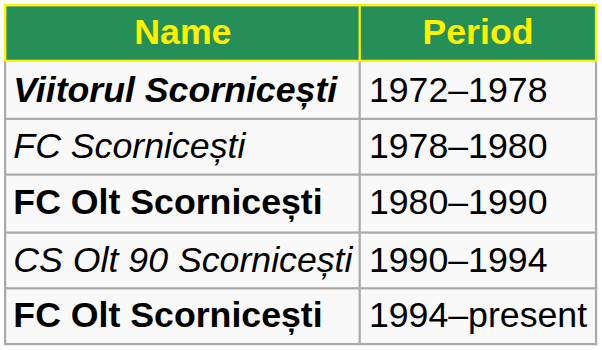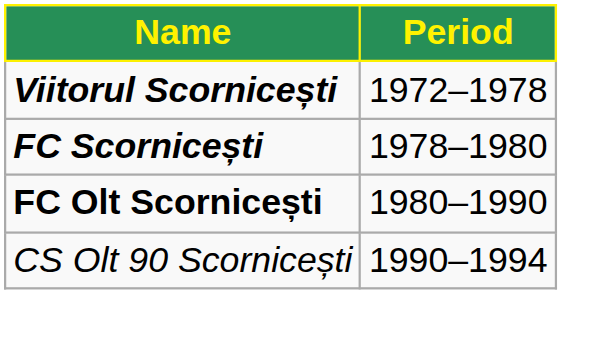1978–1980 | Name: normal -> bold
- row: FC Olt Scornicești | 1994–present
